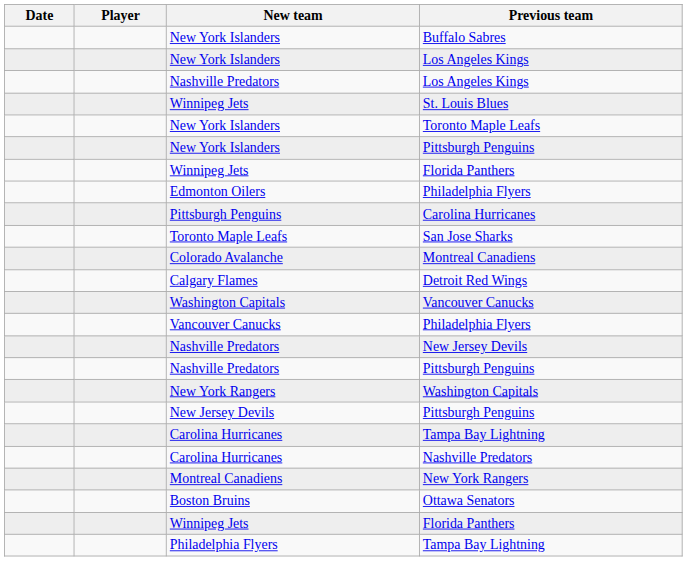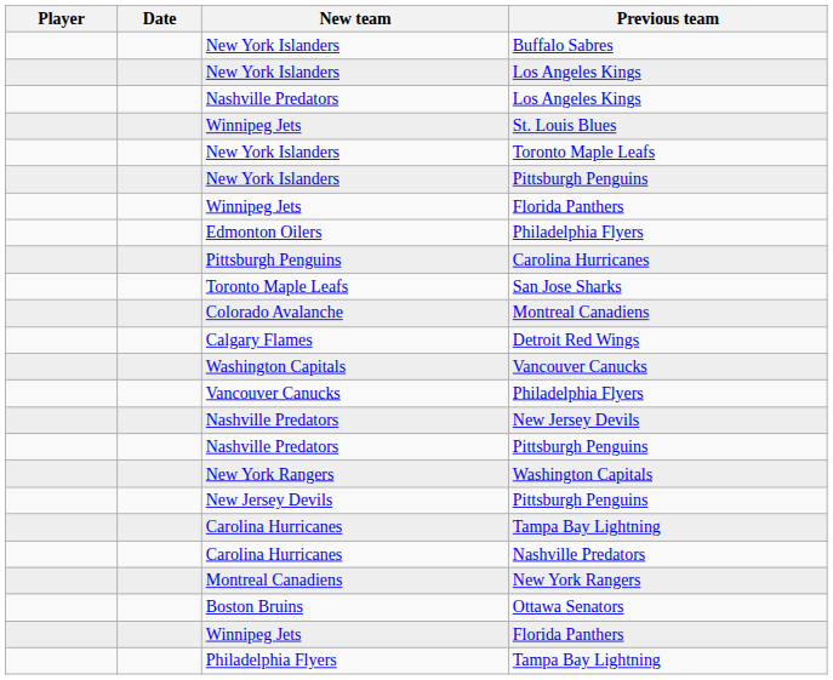columns swapped: Date <-> Player
